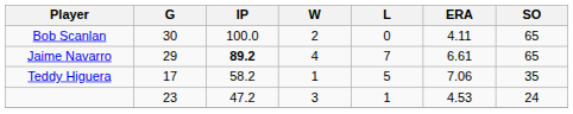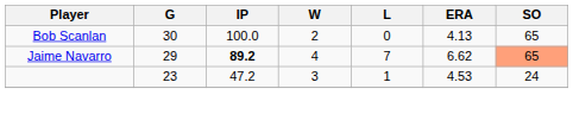Bob Scanlan | ERA: 4.11 -> 4.13
Jaime Navarro | ERA: 6.61 -> 6.62
Jaime Navarro | SO: no background -> lightsalmon background
- row: Teddy Higuera | 17 | 58.2 | 1 | 5 | 7.06 | 35
